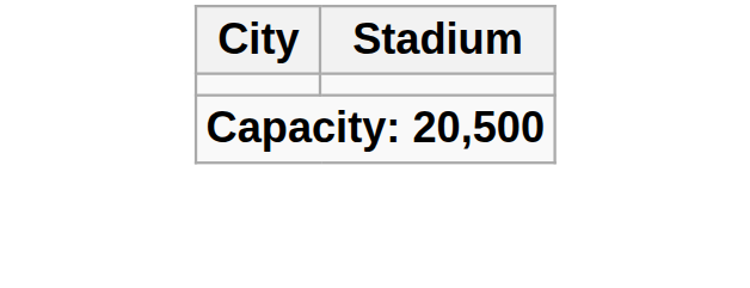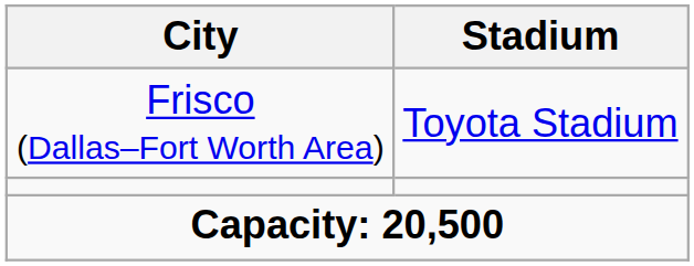+ row: Frisco (Dallas–Fort Worth Area) | Toyota Stadium
